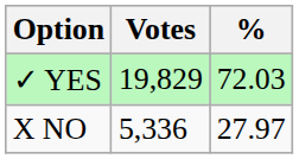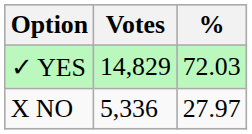✓ YES | Votes: 19,829 -> 14,829
